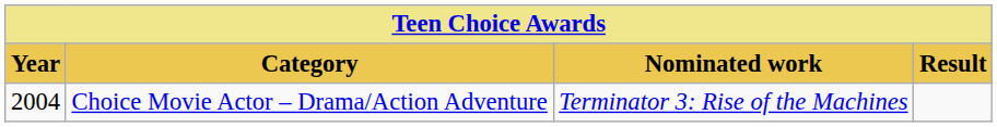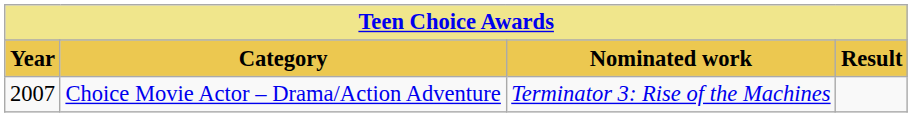Choice Movie Actor – Drama/Action Adventure | Year: 2004 -> 2007
